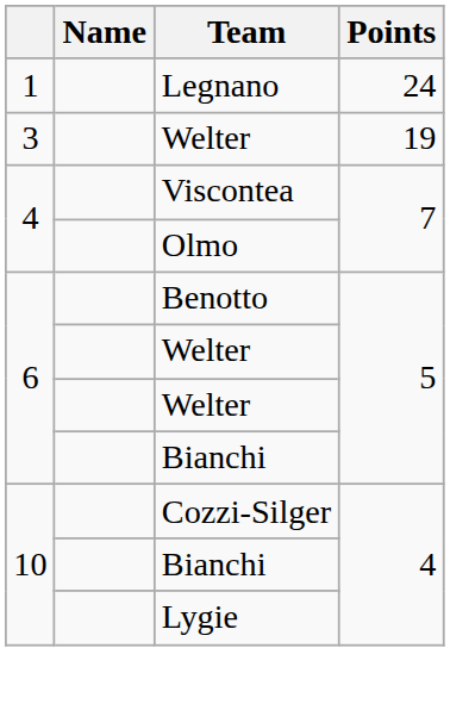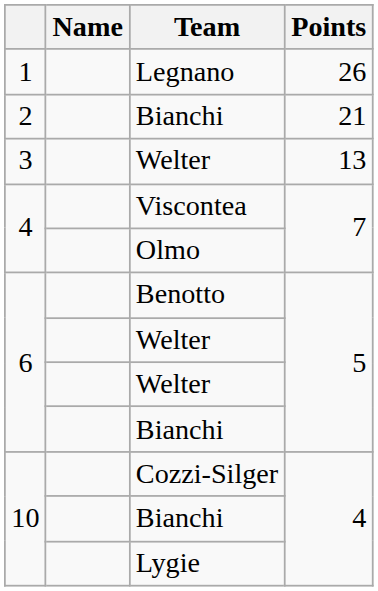Legnano | Points: 24 -> 26
+ row: 2 | Bianchi | 21
3 / Welter | Points: 19 -> 13
